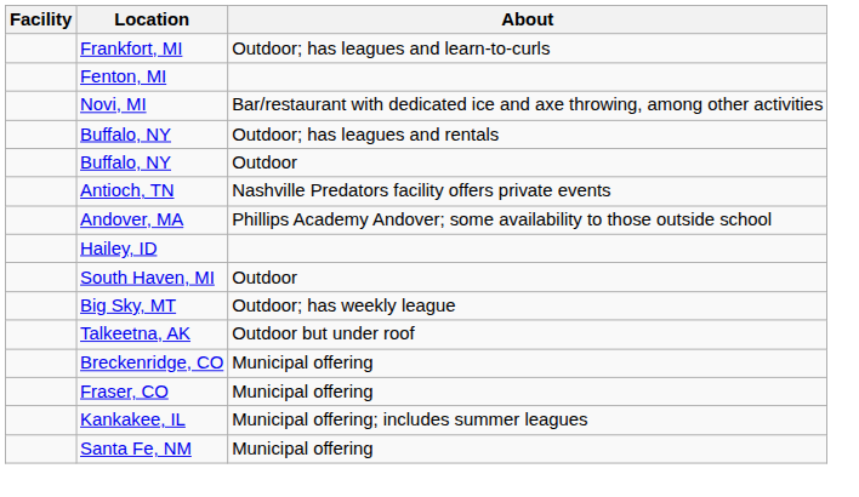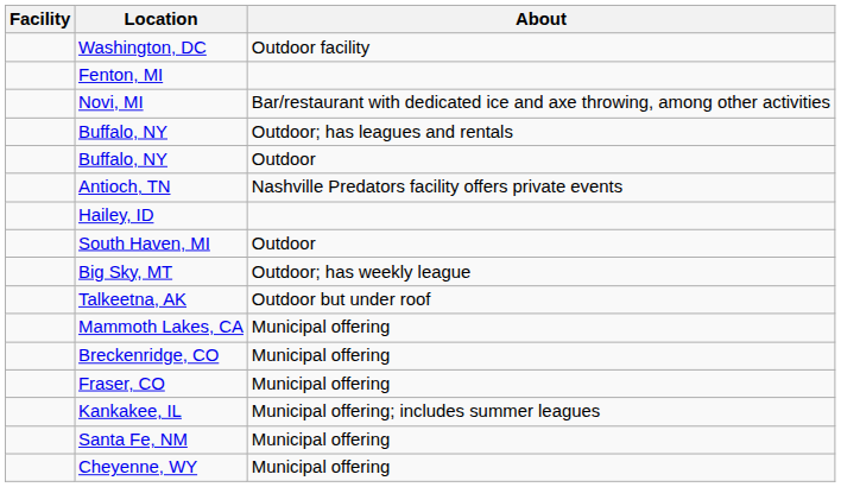+ row: Washington, DC | Outdoor facility
- row: Frankfort, MI | Outdoor; has leagues and learn-to-curls
- row: Andover, MA | Phillips Academy Andover; some availability to those outside school
+ row: Mammoth Lakes, CA | Municipal offering
+ row: Cheyenne, WY | Municipal offering
